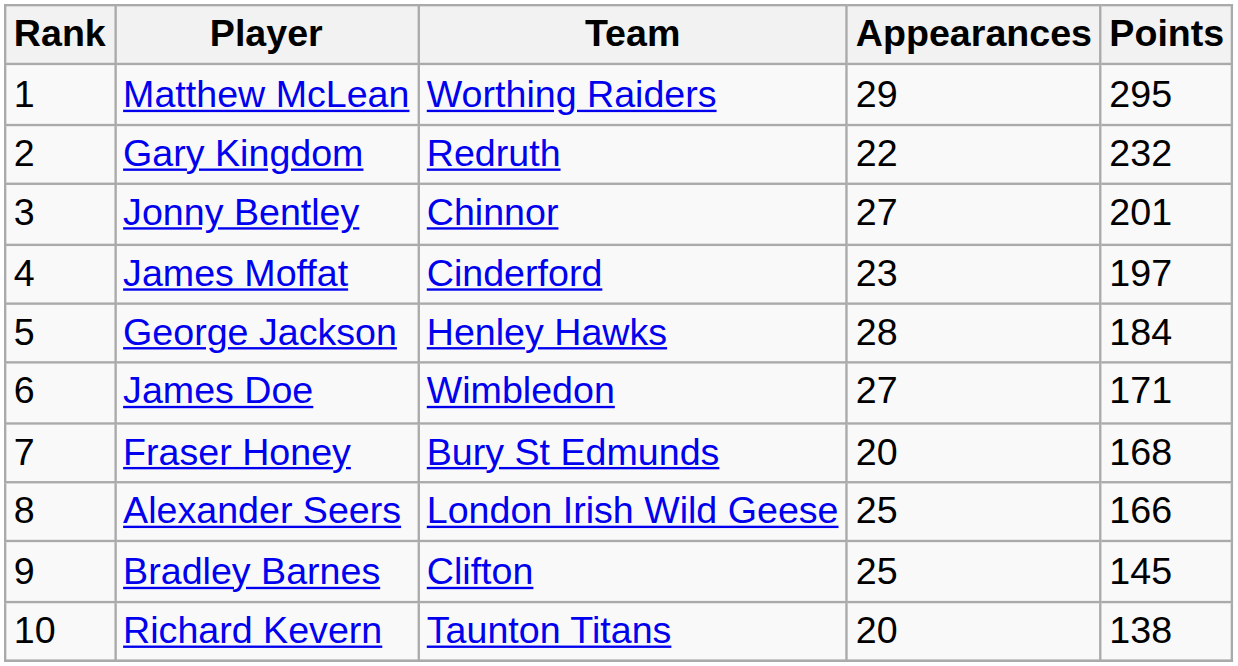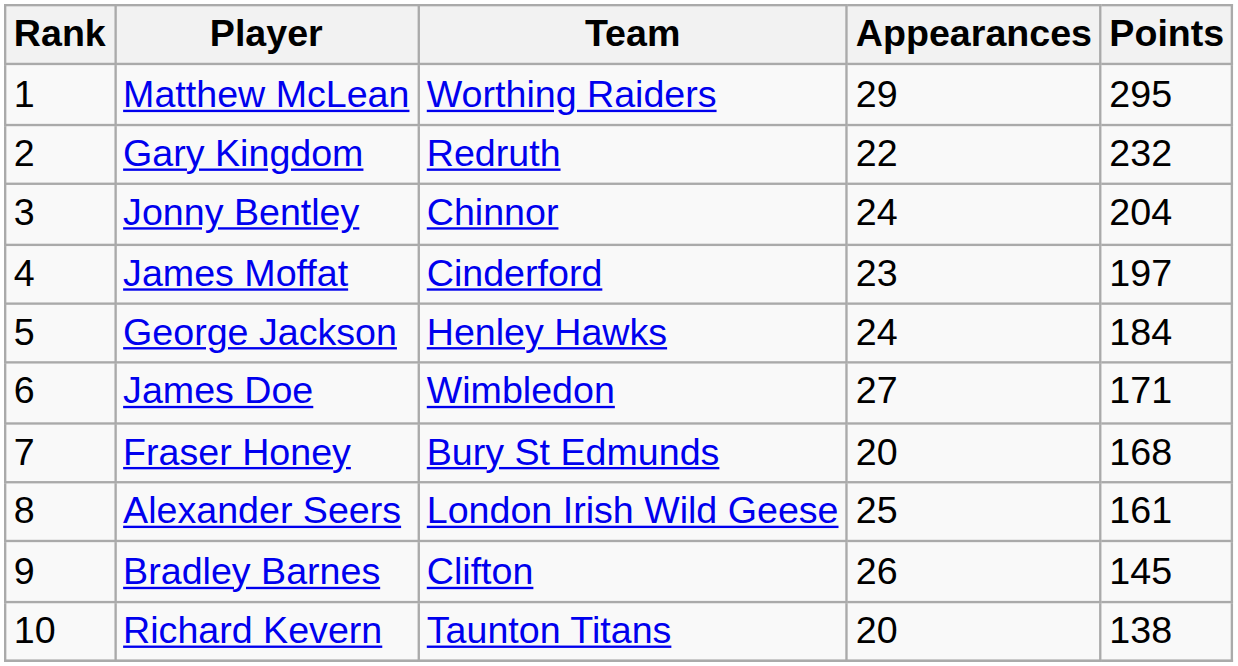Jonny Bentley | Appearances: 27 -> 24
Jonny Bentley | Points: 201 -> 204
George Jackson | Appearances: 28 -> 24
Alexander Seers | Points: 166 -> 161
Bradley Barnes | Appearances: 25 -> 26
